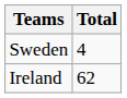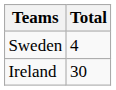Ireland | Total: 62 -> 30
